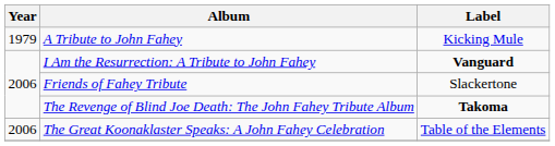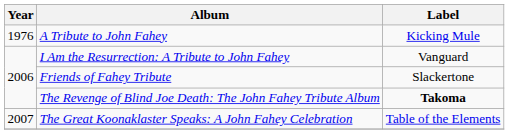A Tribute to John Fahey | Year: 1979 -> 1976
I Am the Resurrection: A Tribute to John Fahey | Label: bold -> normal
The Great Koonaklaster Speaks: A John Fahey Celebration | Year: 2006 -> 2007
